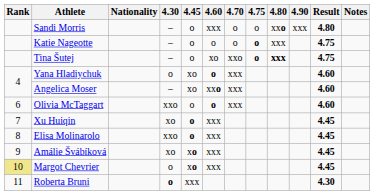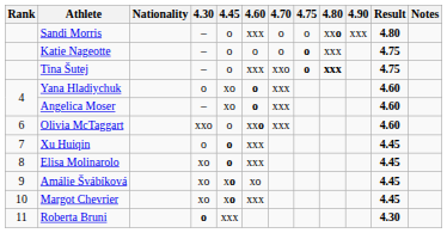Tina Šutej | 4.60: xo -> xxx
Angelica Moser | 4.60: xxo -> o
Olivia McTaggart | 4.60: o -> xxo
Xu Huiqin | 4.30: xo -> o
Elisa Molinarolo | 4.30: xxo -> xo
Amálie Švábíková | 4.60: xxx -> xo
Margot Chevrier | Rank: khaki background -> no background
Margot Chevrier | 4.30: o -> xo
